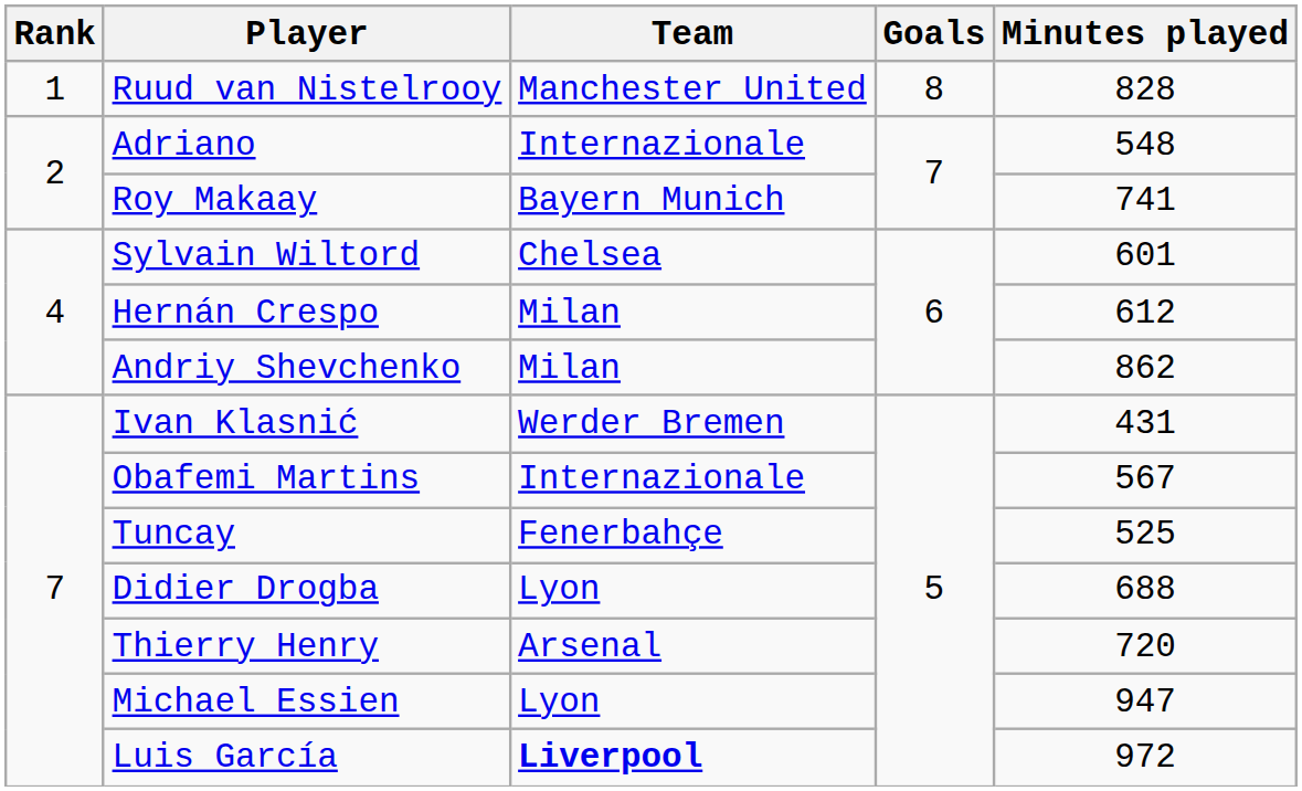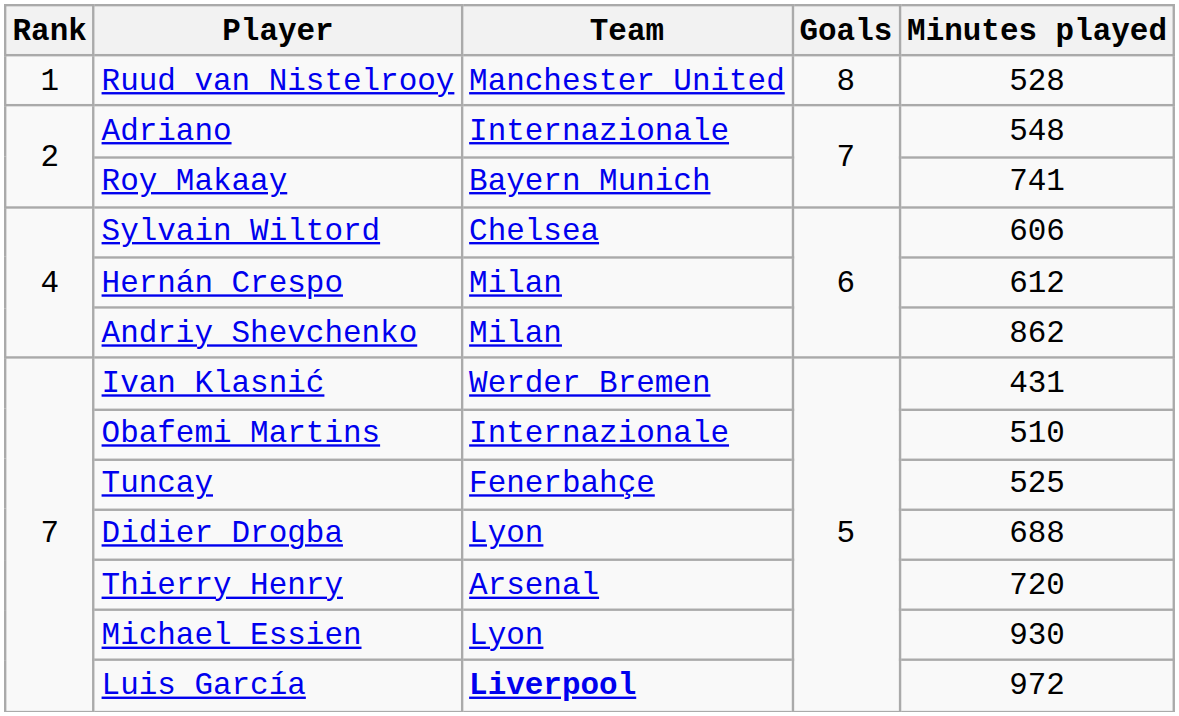Ruud van Nistelrooy | Minutes played: 828 -> 528
Sylvain Wiltord | Minutes played: 601 -> 606
Obafemi Martins | Minutes played: 567 -> 510
Michael Essien | Minutes played: 947 -> 930
